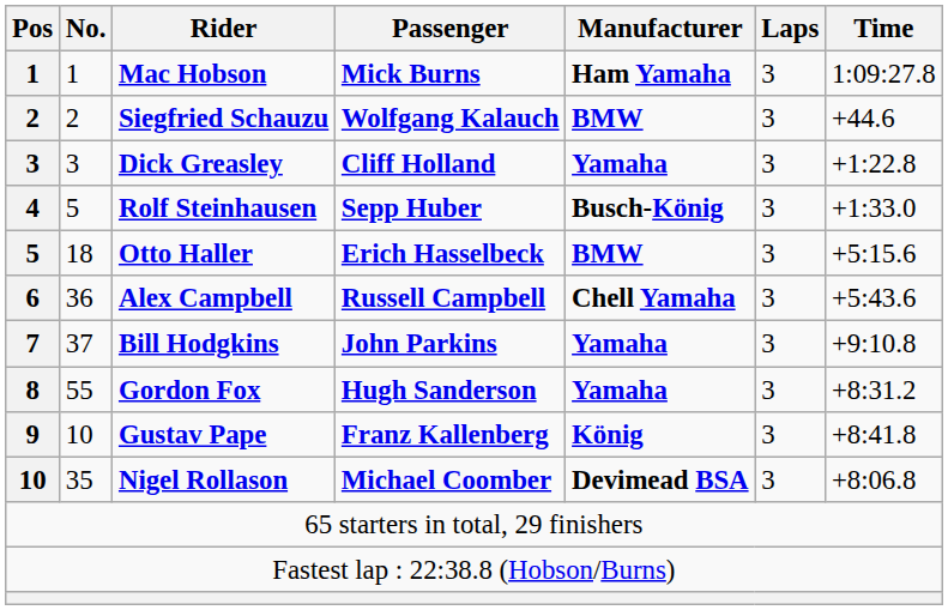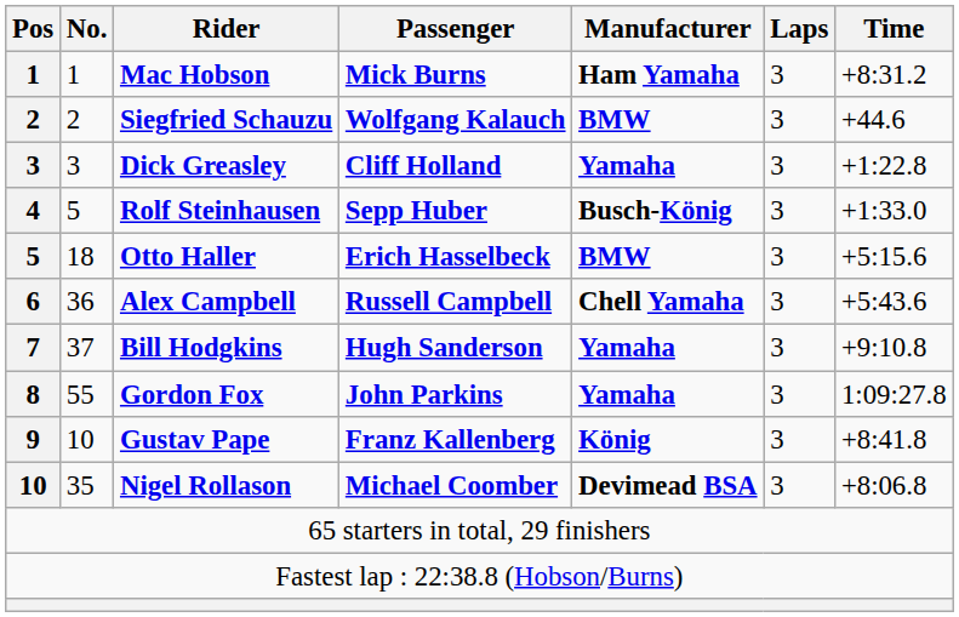Mac Hobson | Time: 1:09:27.8 -> +8:31.2
Bill Hodgkins | Passenger: John Parkins -> Hugh Sanderson
Gordon Fox | Passenger: Hugh Sanderson -> John Parkins
Gordon Fox | Time: +8:31.2 -> 1:09:27.8
